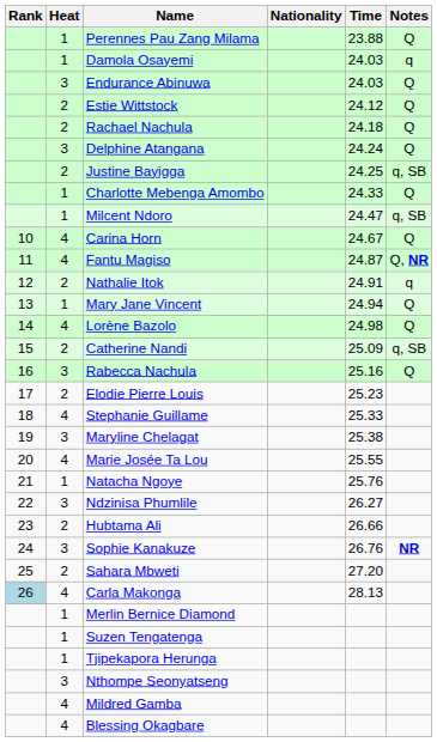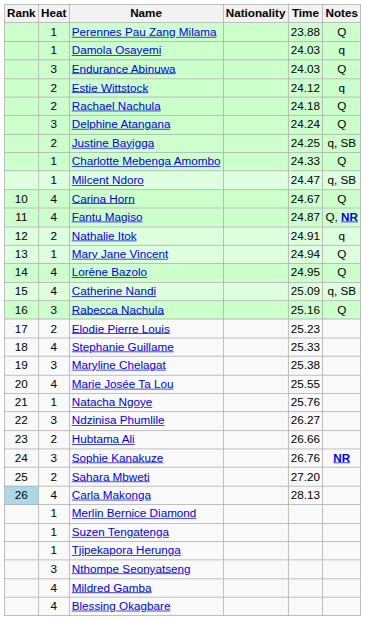Estie Wittstock | Notes: Q -> q
Lorène Bazolo | Time: 24.98 -> 24.95
Catherine Nandi | Heat: 2 -> 4
